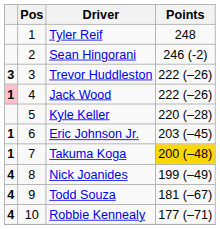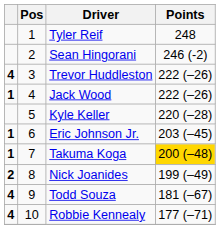Trevor Huddleston | column 1: 3 -> 4
Jack Wood | column 1: pink background -> no background
Nick Joanides | column 1: 4 -> 2
